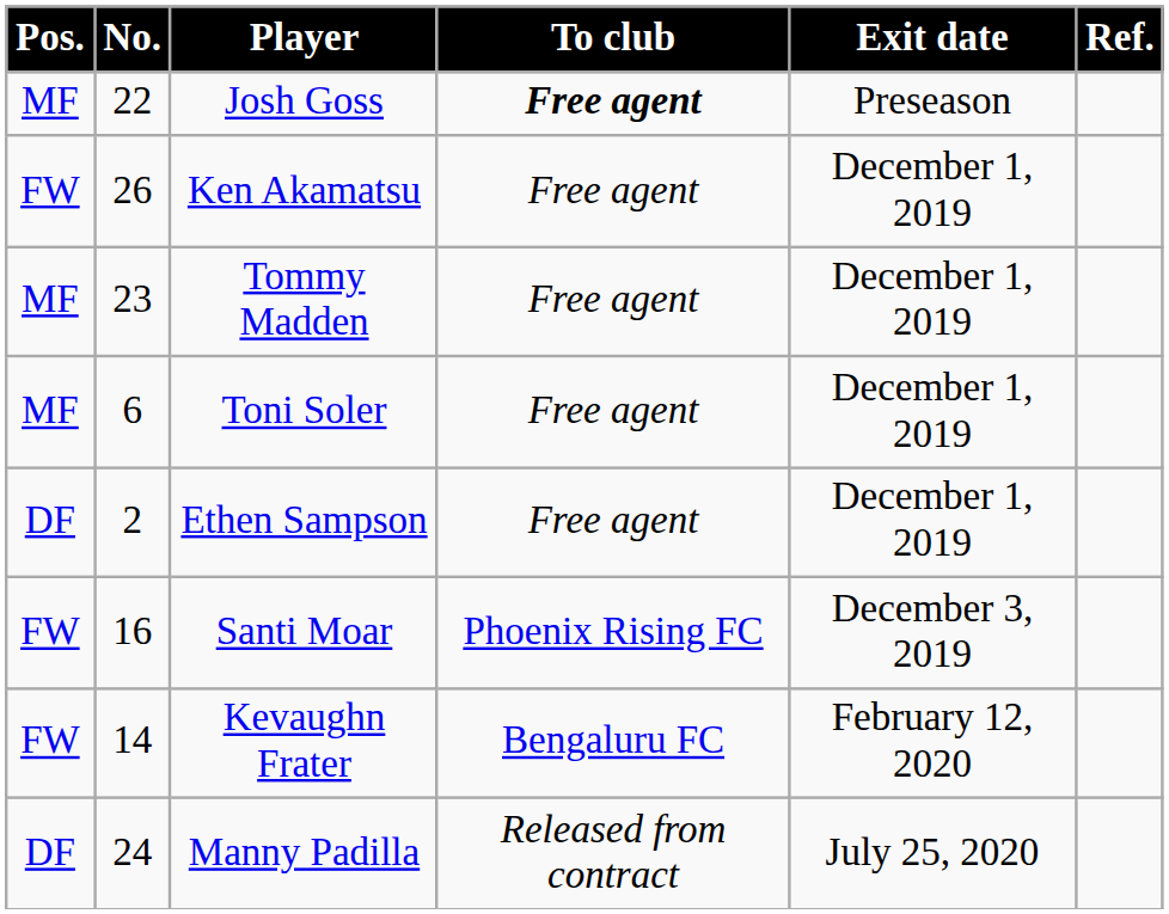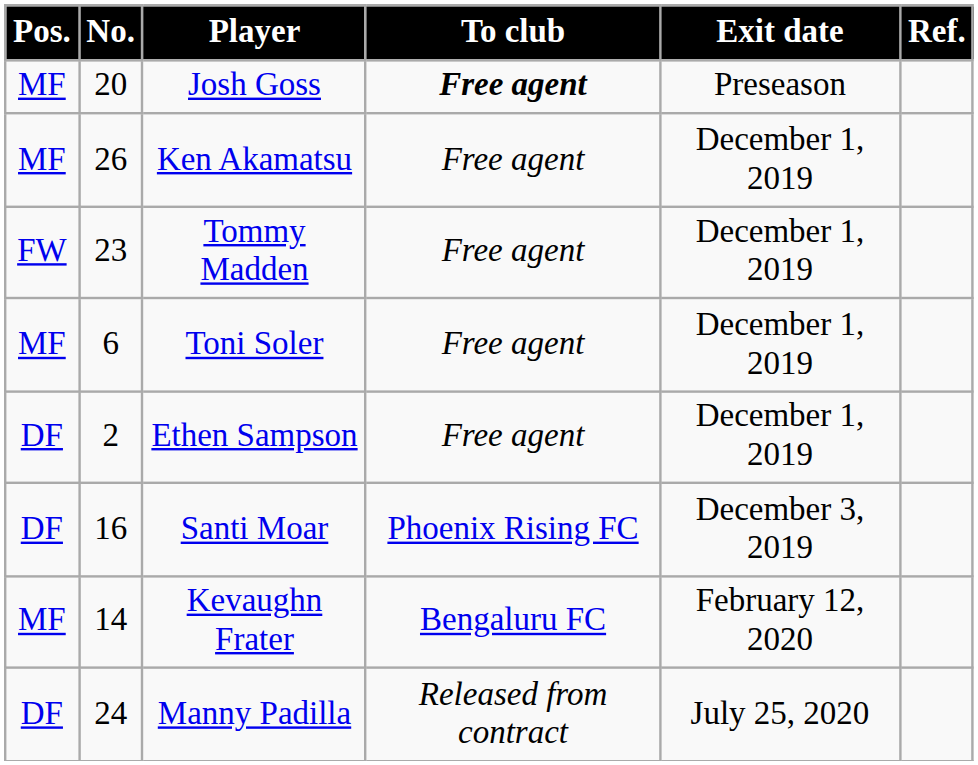Josh Goss | No.: 22 -> 20
Ken Akamatsu | Pos.: FW -> MF
Tommy Madden | Pos.: MF -> FW
Santi Moar | Pos.: FW -> DF
Kevaughn Frater | Pos.: FW -> MF
